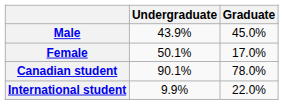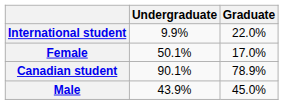rows swapped: Male <-> International student
Canadian student | Graduate: 78.0% -> 78.9%
